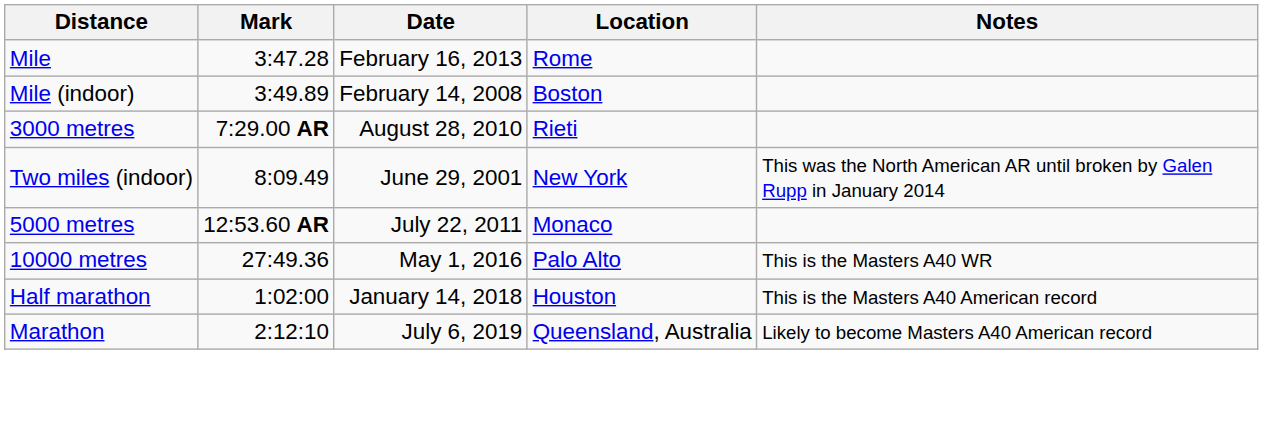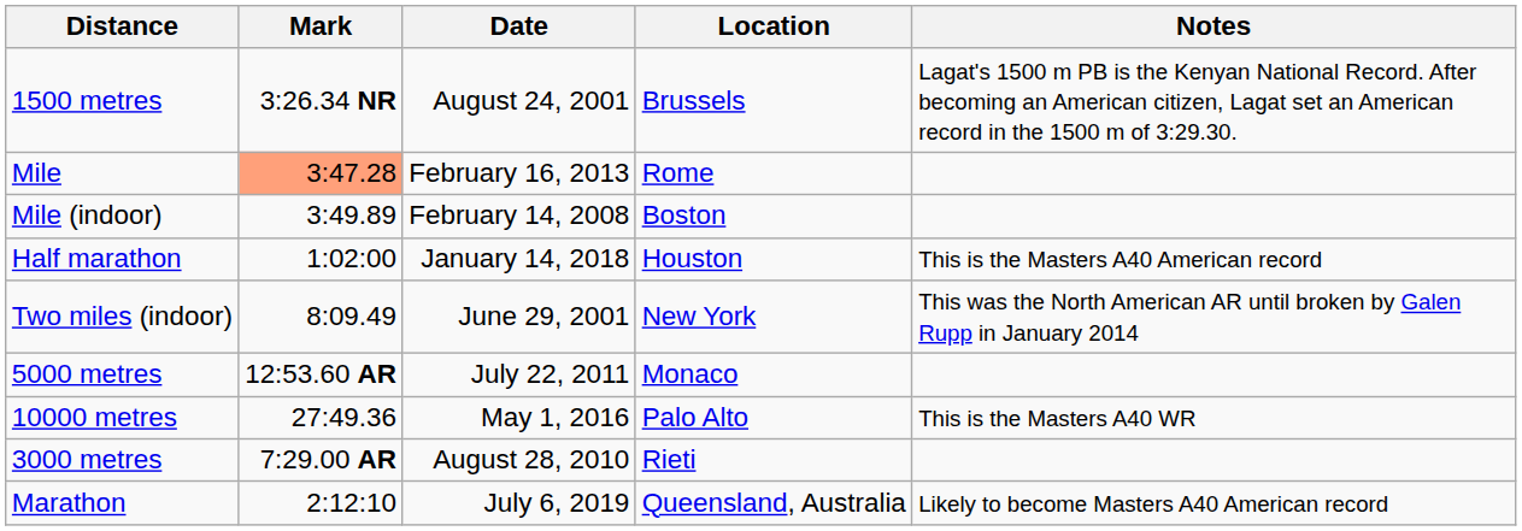+ row: 1500 metres | 3:26.34 NR | August 24, 2001 | Brussels | Lagat's 1500 m PB is the Kenyan National Record. After becoming an American citizen, Lagat set an American record in the 1500 m of 3:29.30.
Mile | Mark: no background -> lightsalmon background
rows swapped: 3000 metres <-> Half marathon
